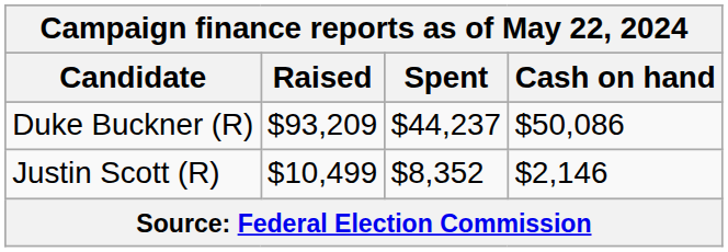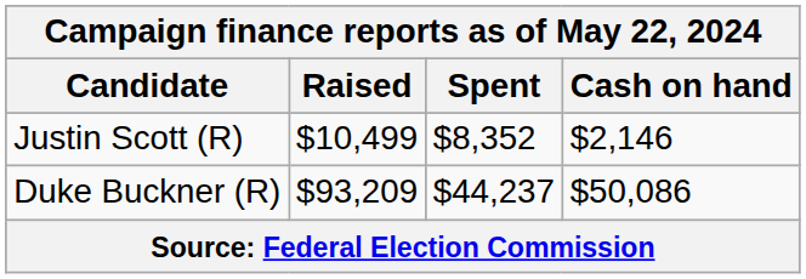rows swapped: Duke Buckner (R) <-> Justin Scott (R)
